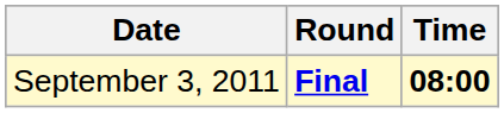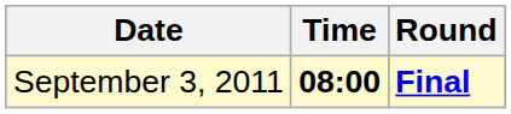columns swapped: Time <-> Round
